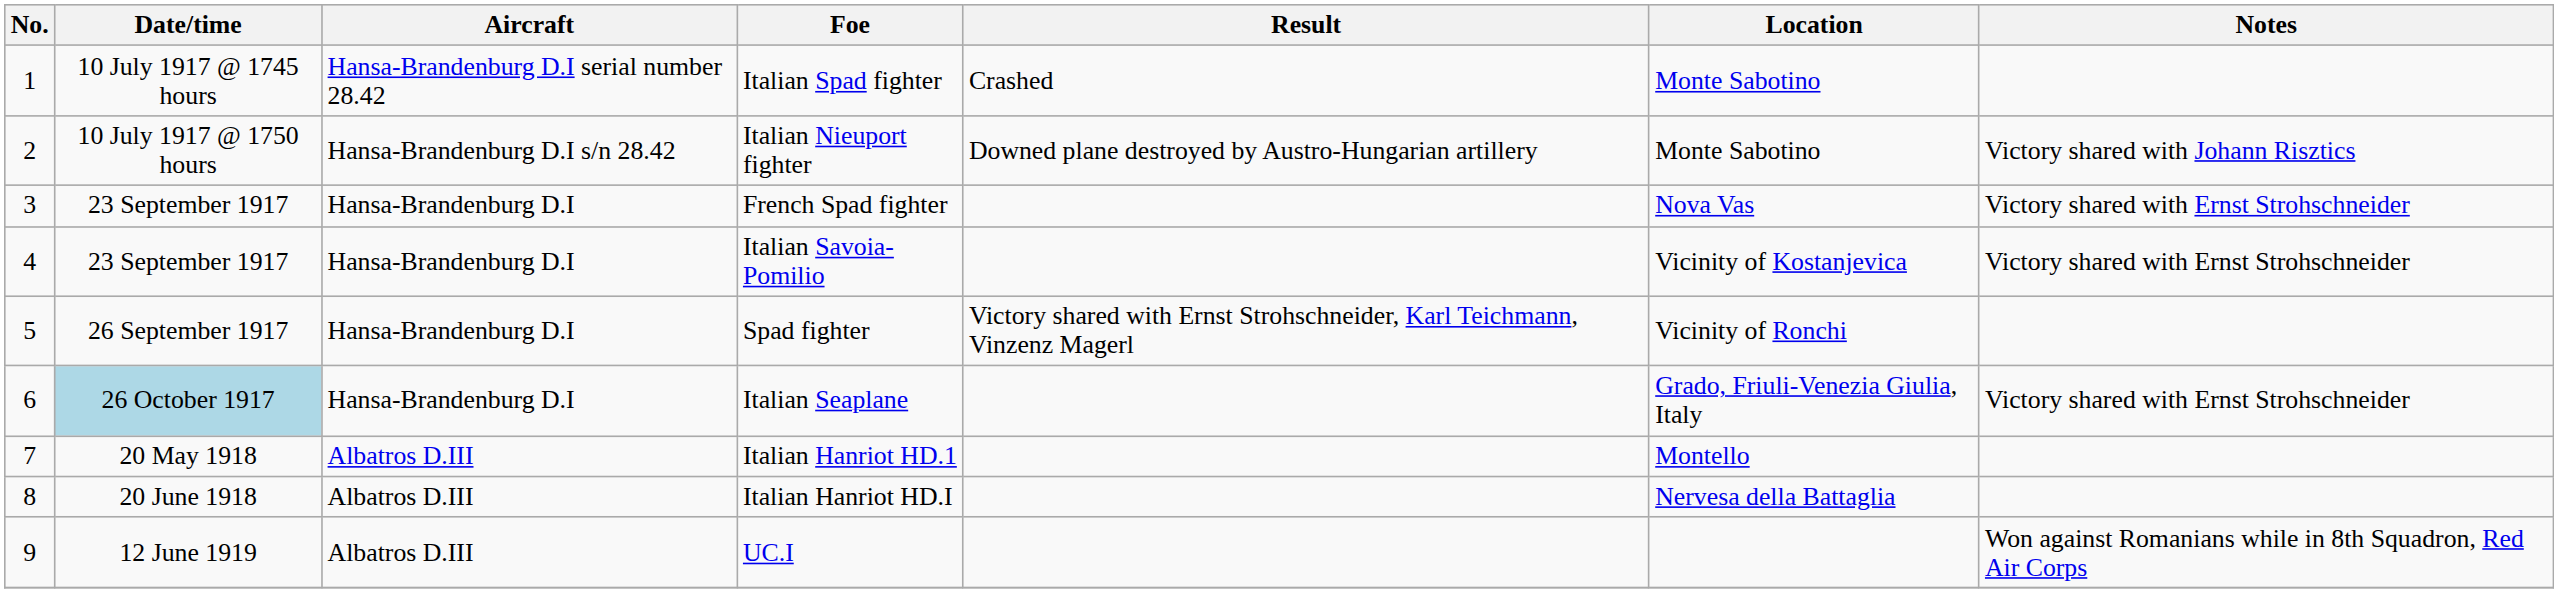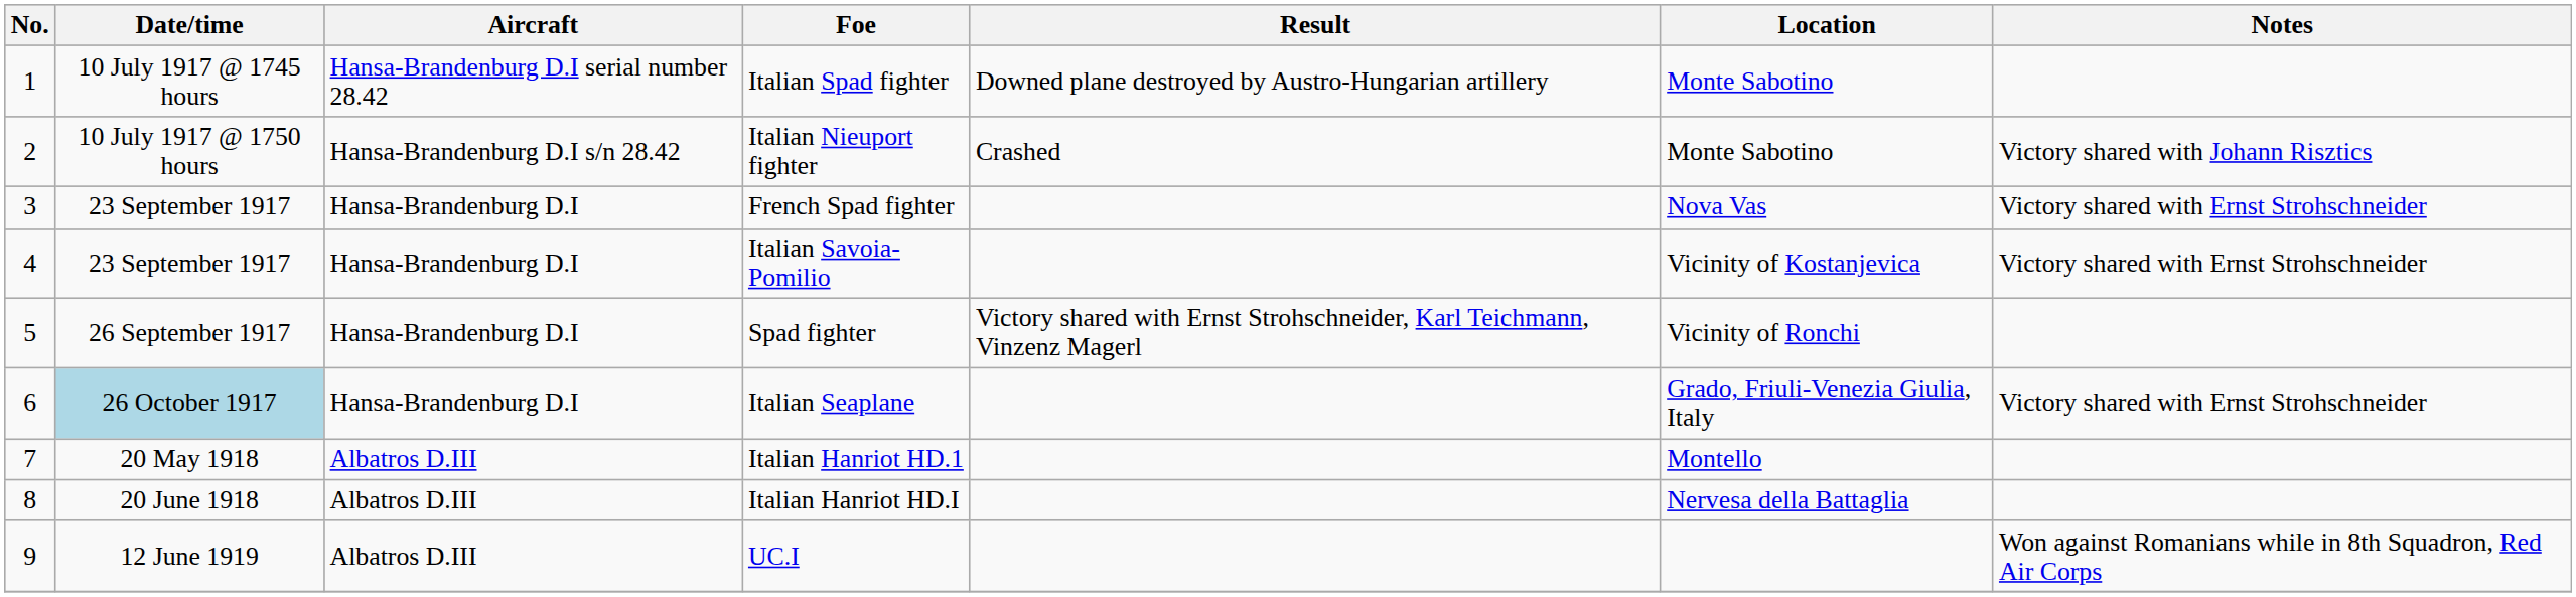Italian Spad fighter | Result: Crashed -> Downed plane destroyed by Austro-Hungarian artillery
Italian Nieuport fighter | Result: Downed plane destroyed by Austro-Hungarian artillery -> Crashed
